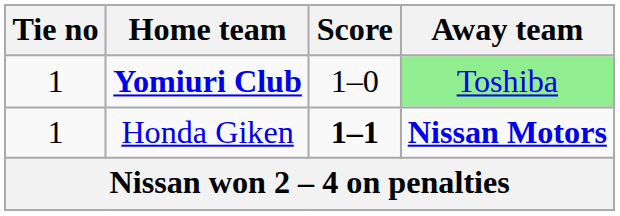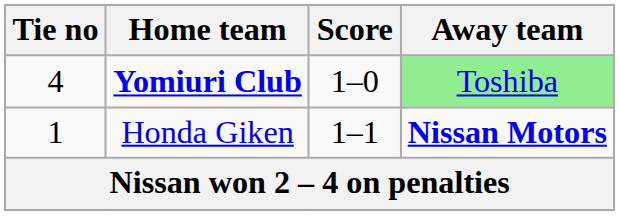Yomiuri Club | Tie no: 1 -> 4
Honda Giken | Score: bold -> normal
